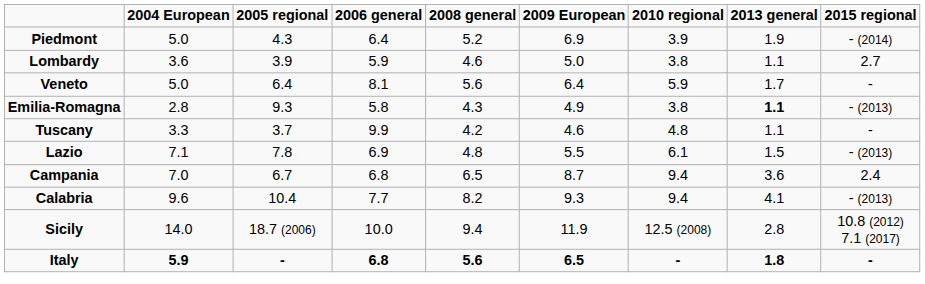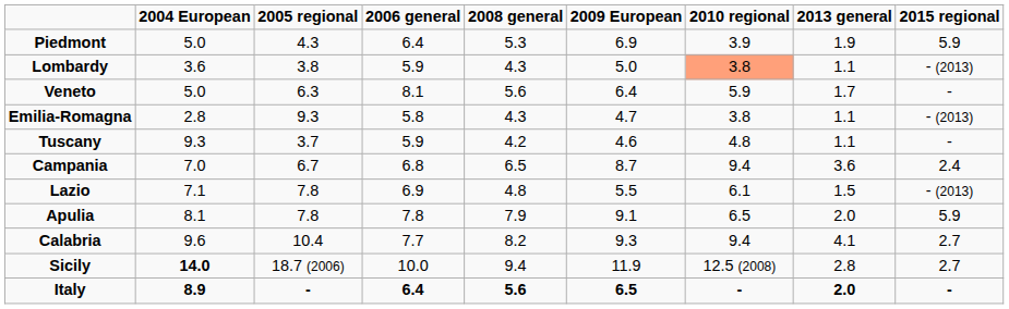Piedmont | 2008 general: 5.2 -> 5.3
Piedmont | 2015 regional: - (2014) -> 5.9
Lombardy | 2005 regional: 3.9 -> 3.8
Lombardy | 2008 general: 4.6 -> 4.3
Lombardy | 2010 regional: no background -> lightsalmon background
Lombardy | 2015 regional: 2.7 -> - (2013)
Veneto | 2005 regional: 6.4 -> 6.3
Emilia-Romagna | 2009 European: 4.9 -> 4.7
Emilia-Romagna | 2013 general: bold -> normal
Tuscany | 2004 European: 3.3 -> 9.3
Tuscany | 2006 general: 9.9 -> 5.9
rows swapped: Lazio <-> Campania
+ row: Apulia | 8.1 | 7.8 | 7.8 | 7.9 | 9.1 | 6.5 | 2.0 | 5.9
Calabria | 2015 regional: - (2013) -> 2.7
Sicily | 2004 European: normal -> bold
Sicily | 2015 regional: 10.8 (2012) 7.1 (2017) -> 2.7
Italy | 2004 European: 5.9 -> 8.9
Italy | 2006 general: 6.8 -> 6.4
Italy | 2013 general: 1.8 -> 2.0
